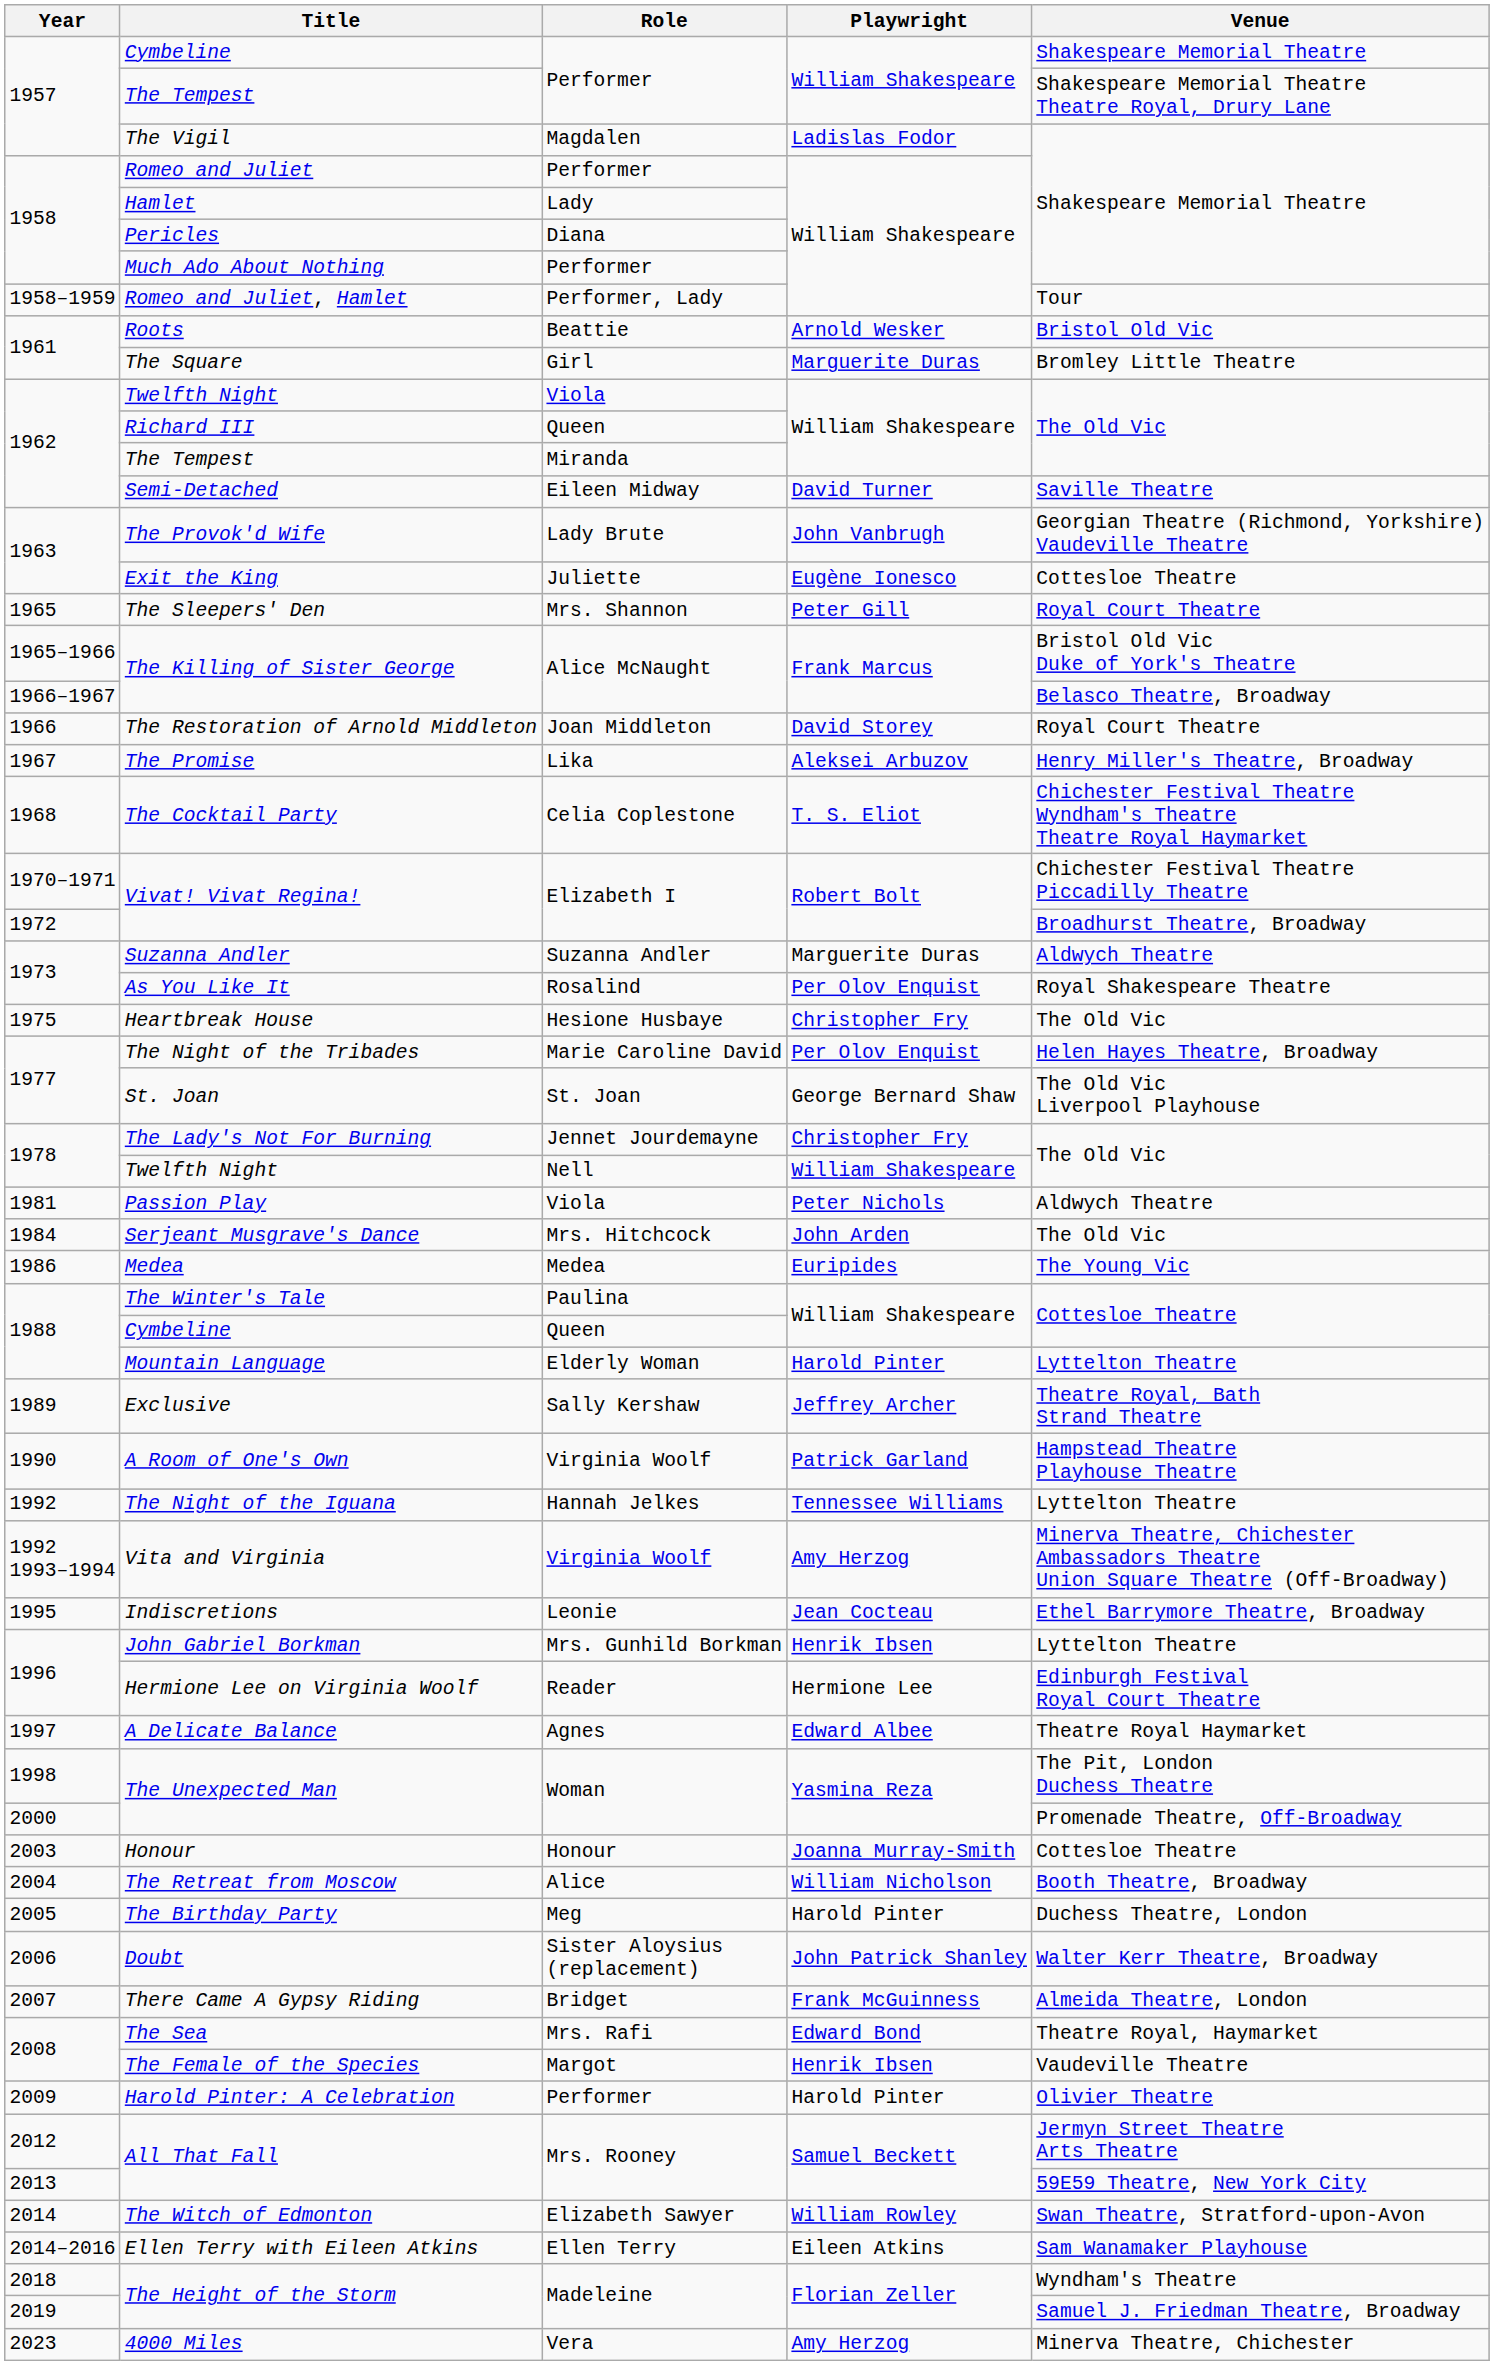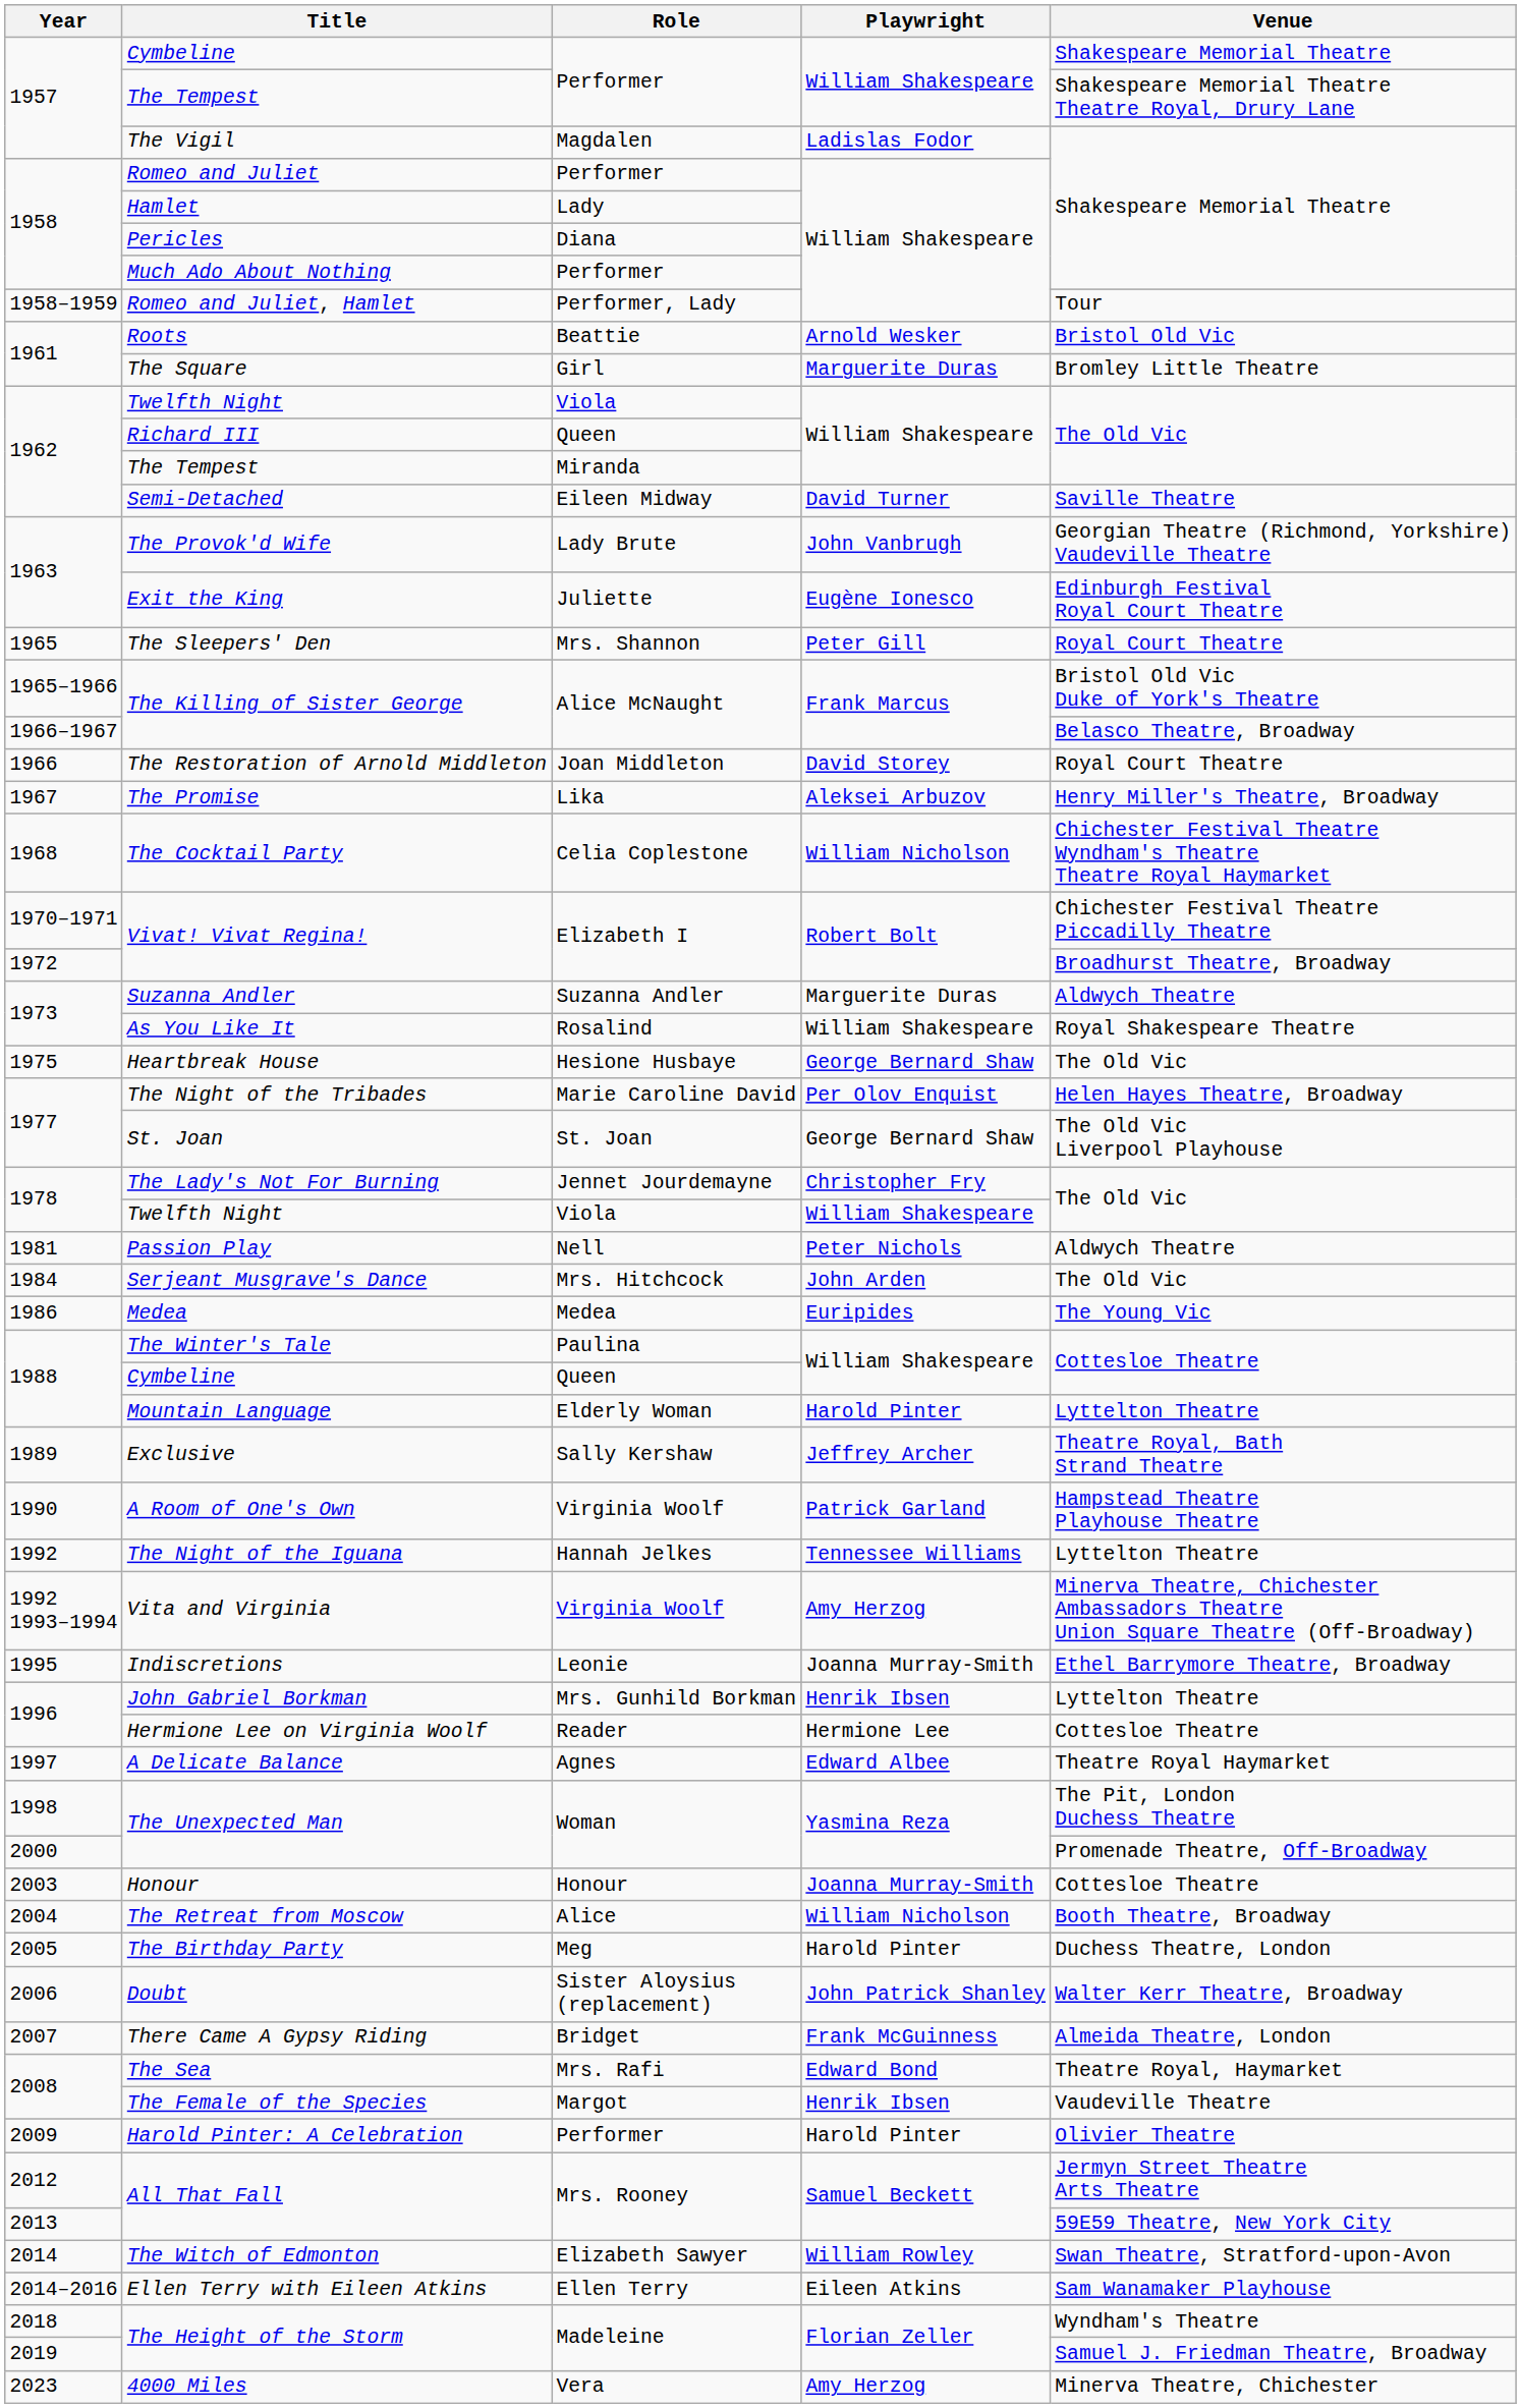Exit the King | Venue: Cottesloe Theatre -> Edinburgh Festival Royal Court Theatre
The Cocktail Party | Playwright: T. S. Eliot -> William Nicholson
As You Like It | Playwright: Per Olov Enquist -> William Shakespeare
Heartbreak House | Playwright: Christopher Fry -> George Bernard Shaw
1978 / Twelfth Night | Role: Nell -> Viola
Passion Play | Role: Viola -> Nell
Indiscretions | Playwright: Jean Cocteau -> Joanna Murray-Smith
Hermione Lee on Virginia Woolf | Venue: Edinburgh Festival Royal Court Theatre -> Cottesloe Theatre
